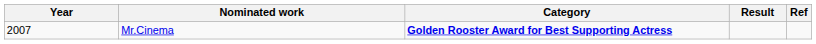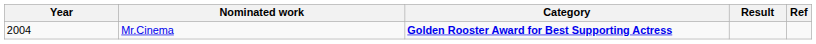Mr.Cinema | Year: 2007 -> 2004
